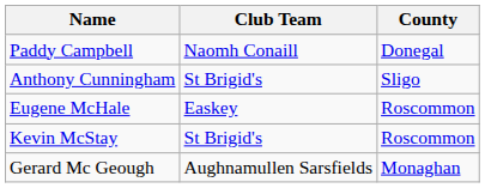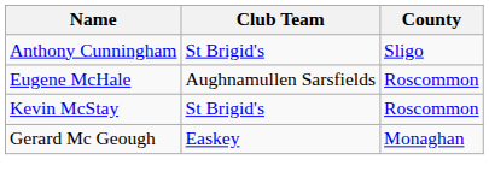- row: Paddy Campbell | Naomh Conaill | Donegal
Eugene McHale | Club Team: Easkey -> Aughnamullen Sarsfields
Gerard Mc Geough | Club Team: Aughnamullen Sarsfields -> Easkey
